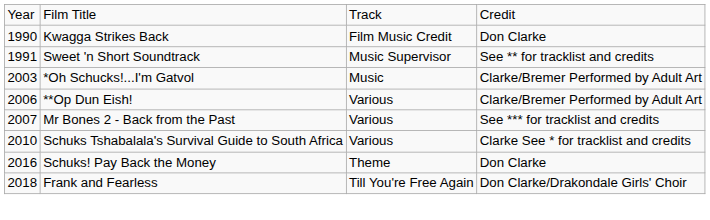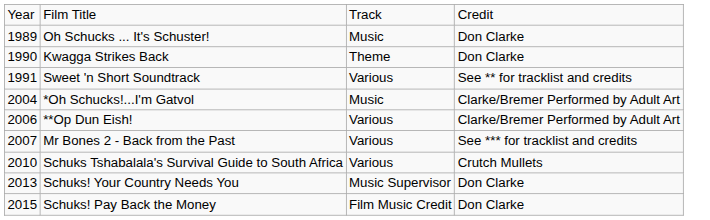+ row: 1989 | Oh Schucks ... It's Schuster! | Music | Don Clarke
Kwagga Strikes Back | column 3: Film Music Credit -> Theme
Sweet 'n Short Soundtrack | column 3: Music Supervisor -> Various
*Oh Schucks!...I'm Gatvol | column 1: 2003 -> 2004
Schuks Tshabalala's Survival Guide to South Africa | column 4: Clarke See * for tracklist and credits -> Crutch Mullets
+ row: 2013 | Schuks! Your Country Needs You | Music Supervisor | Don Clarke
Schuks! Pay Back the Money | column 1: 2016 -> 2015
Schuks! Pay Back the Money | column 3: Theme -> Film Music Credit
- row: 2018 | Frank and Fearless | Till You're Free Again | Don Clarke/Drakondale Girls' Choir
